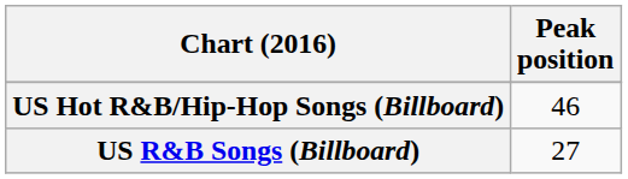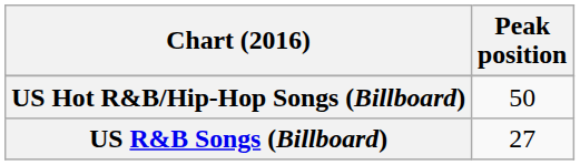US Hot R&B/Hip-Hop Songs (Billboard) | Peak position: 46 -> 50
